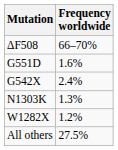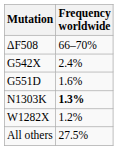rows swapped: G542X <-> G551D
N1303K | Frequency worldwide: normal -> bold
